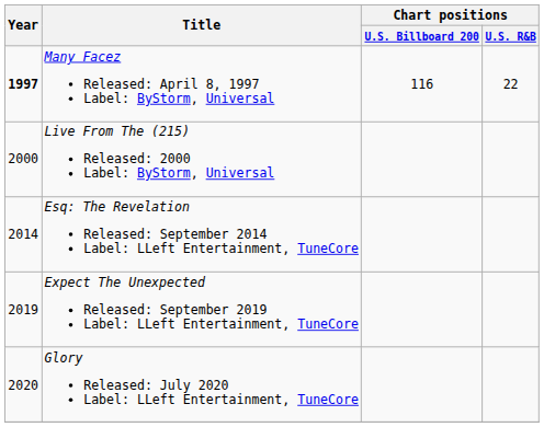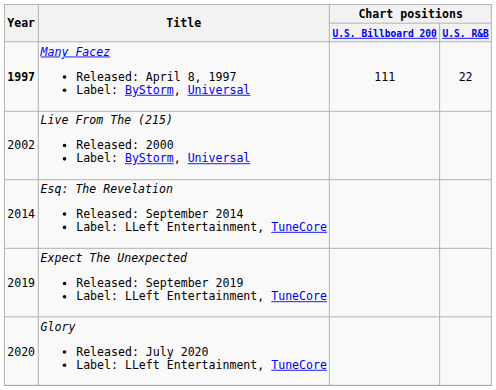Many Facez Released: April 8, 1997 Label: ByStorm, Universal | Chart positions / U.S. Billboard 200: 116 -> 111
Live From The (215) Released: 2000 Label: ByStorm, Universal | Year: 2000 -> 2002
